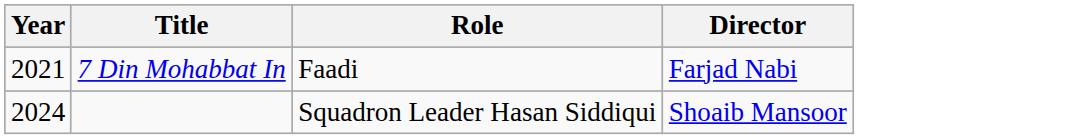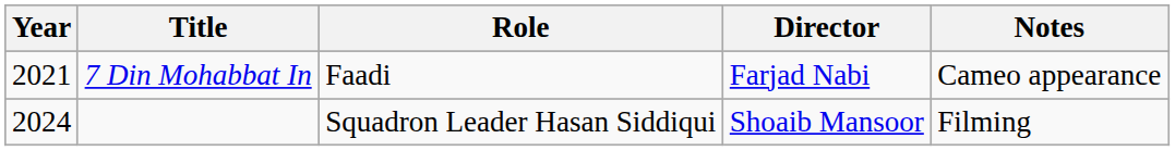+ column: Notes | Cameo appearance | Filming
